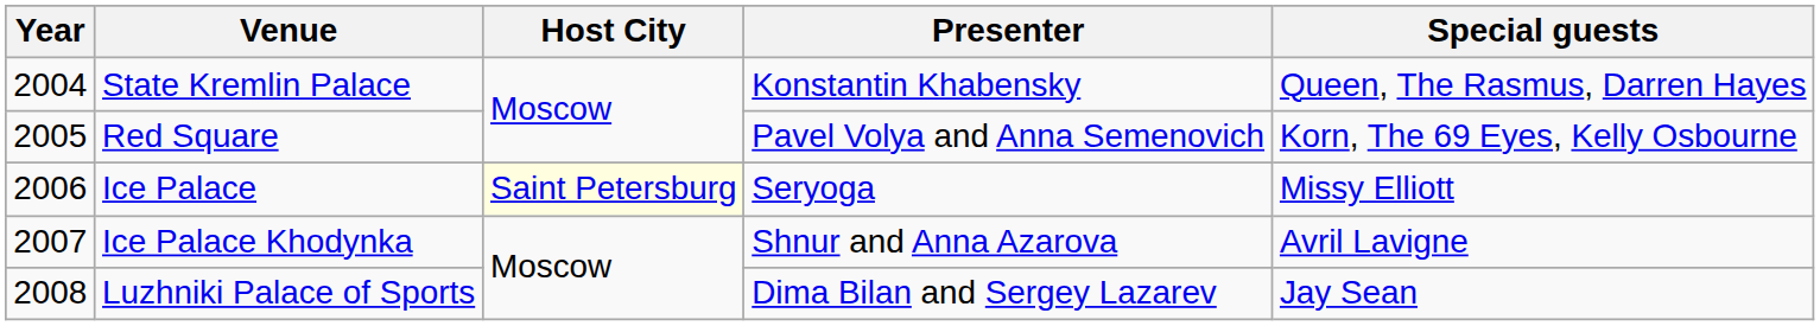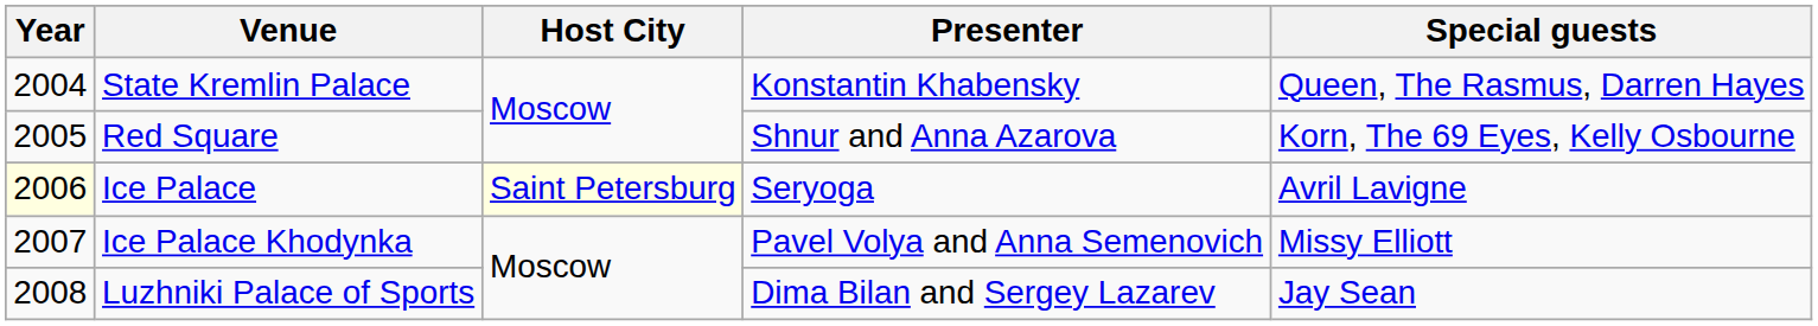Red Square | Presenter: Pavel Volya and Anna Semenovich -> Shnur and Anna Azarova
Ice Palace | Year: no background -> lightyellow background
Ice Palace | Special guests: Missy Elliott -> Avril Lavigne
Ice Palace Khodynka | Presenter: Shnur and Anna Azarova -> Pavel Volya and Anna Semenovich
Ice Palace Khodynka | Special guests: Avril Lavigne -> Missy Elliott
